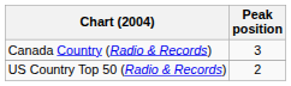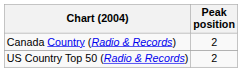Canada Country (Radio & Records) | Peak position: 3 -> 2
